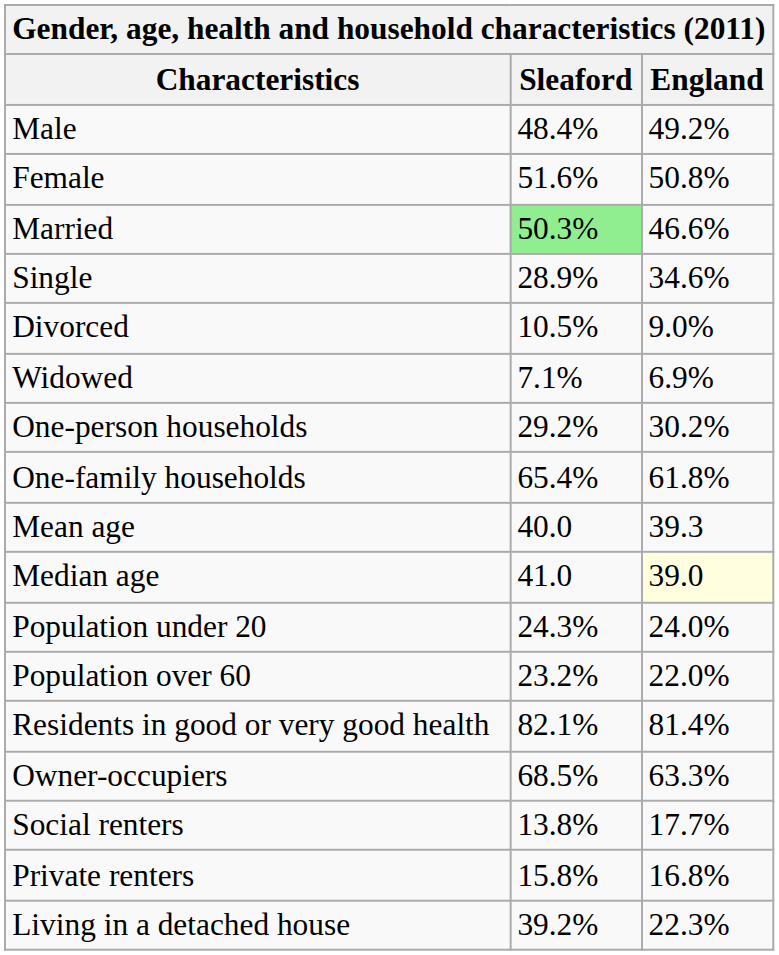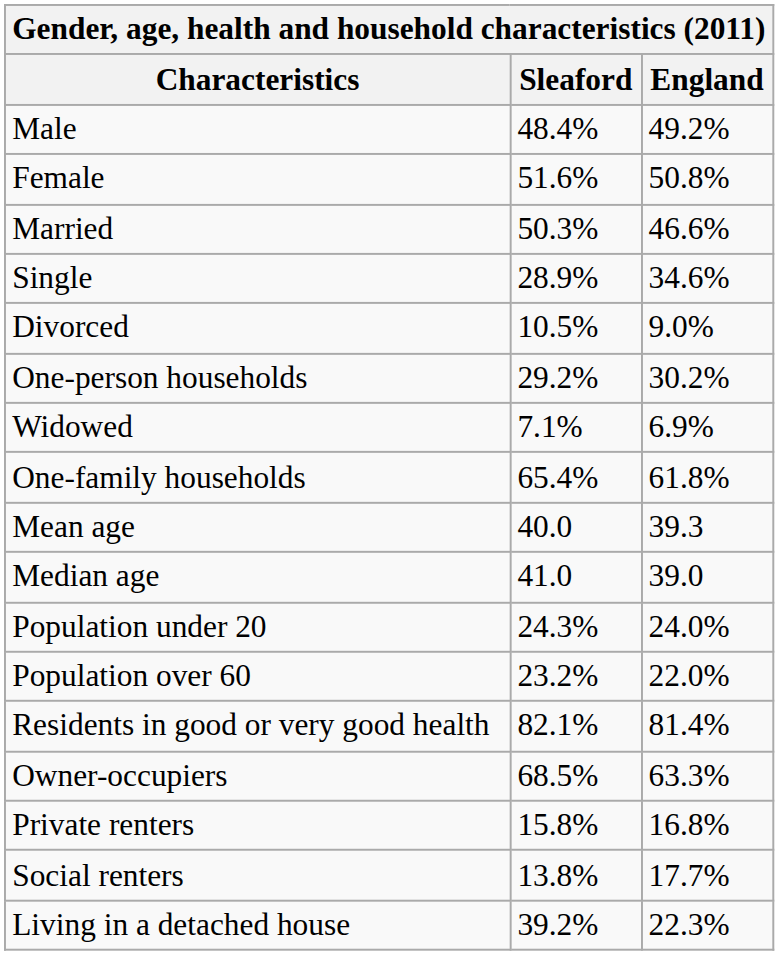Married | Sleaford: lightgreen background -> no background
rows swapped: Widowed <-> One-person households
Median age | England: lightyellow background -> no background
rows swapped: Private renters <-> Social renters
